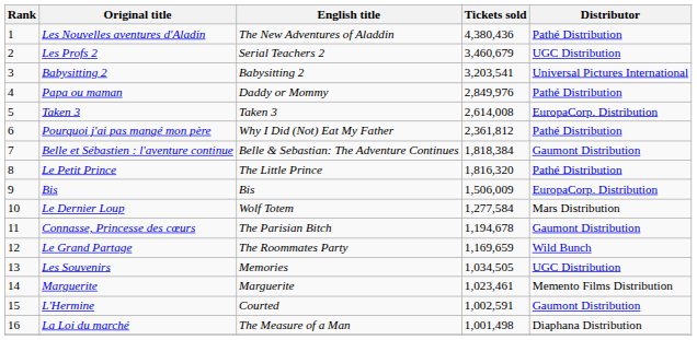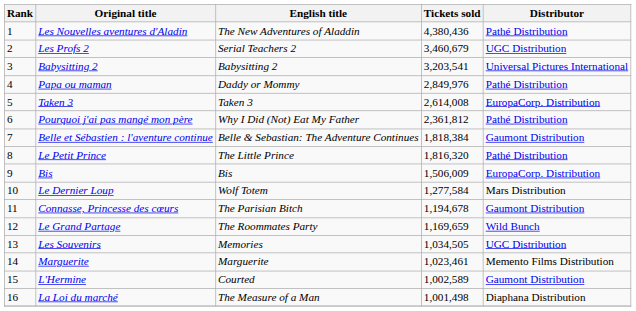L'Hermine | Tickets sold: 1,002,591 -> 1,002,589
